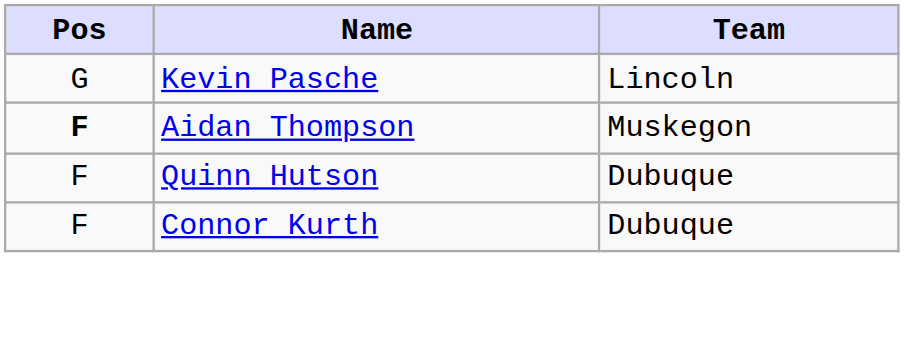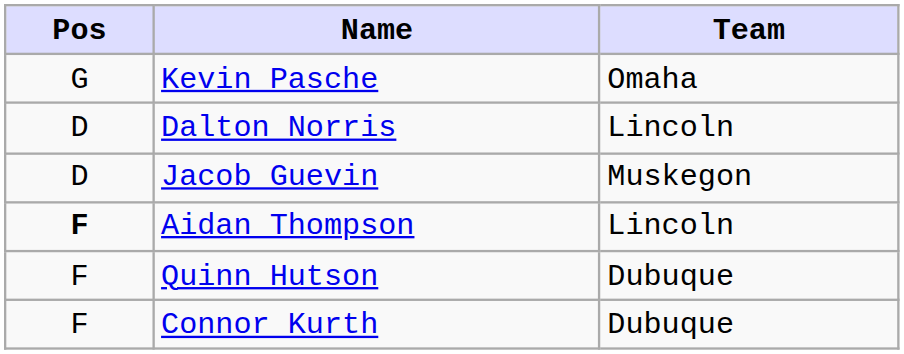Kevin Pasche | Team: Lincoln -> Omaha
+ row: D | Dalton Norris | Lincoln
+ row: D | Jacob Guevin | Muskegon
Aidan Thompson | Team: Muskegon -> Lincoln
